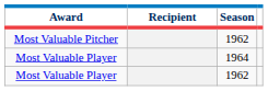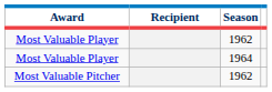rows swapped: Most Valuable Player / 1962 <-> Most Valuable Pitcher
